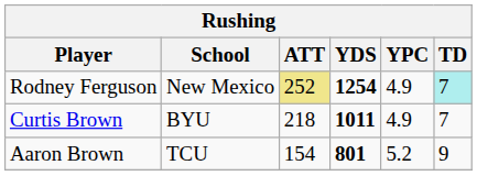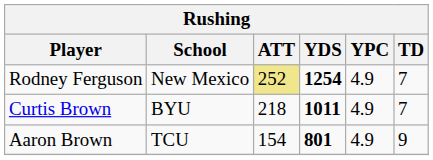Rodney Ferguson | TD: paleturquoise background -> no background
Aaron Brown | YPC: 5.2 -> 4.9
